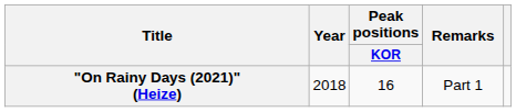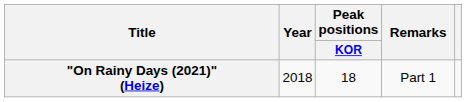"On Rainy Days (2021)" (Heize) | Peak positions / KOR: 16 -> 18
